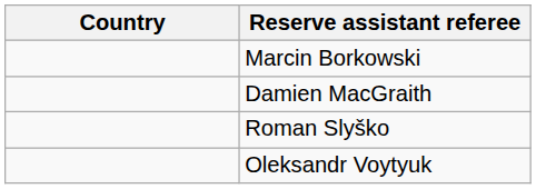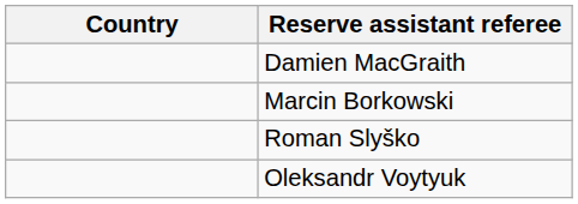rows swapped: Damien MacGraith <-> Marcin Borkowski
